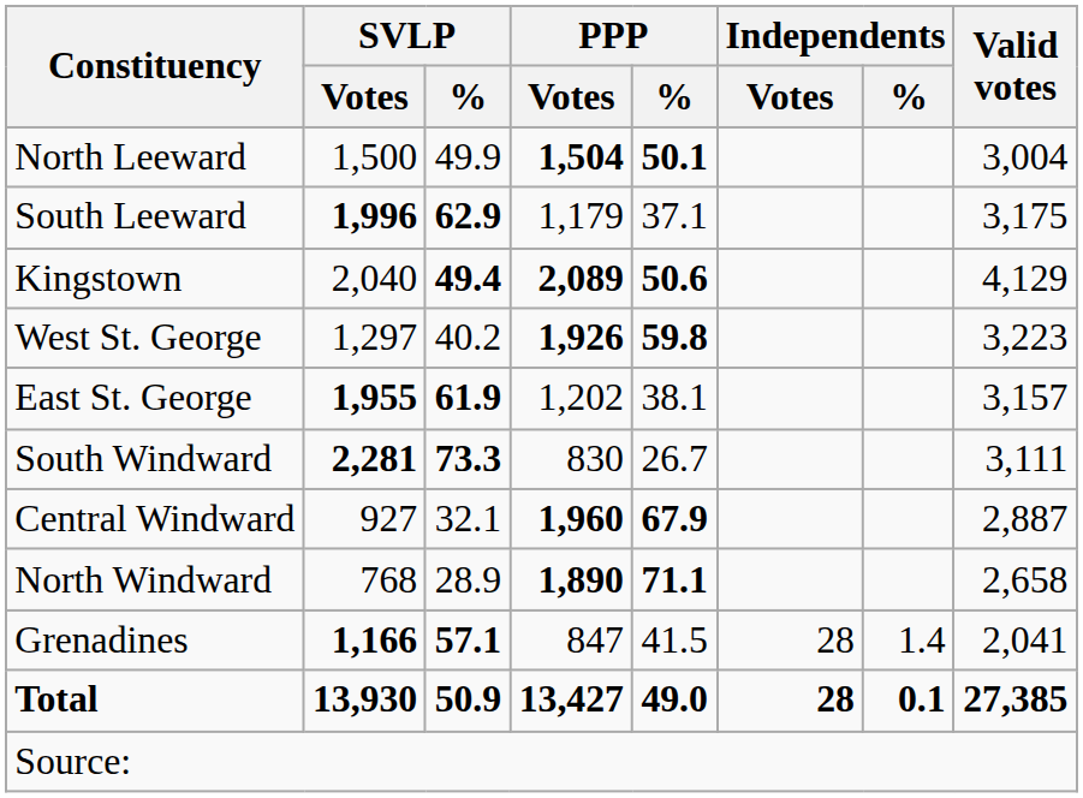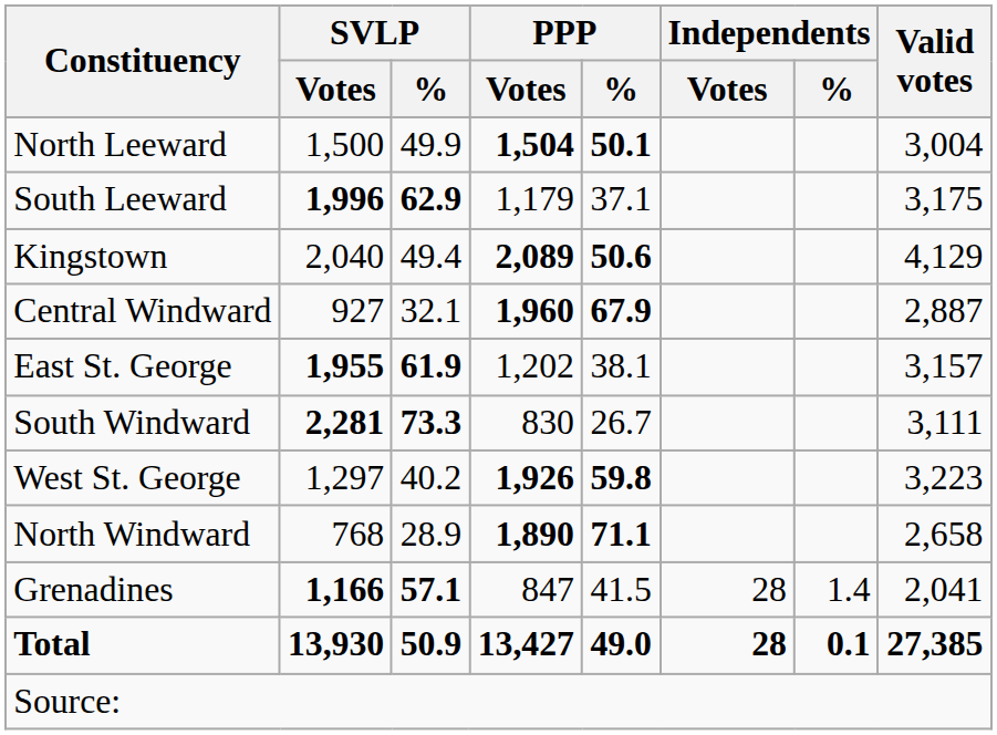Kingstown | SVLP / %: bold -> normal
rows swapped: West St. George <-> Central Windward
